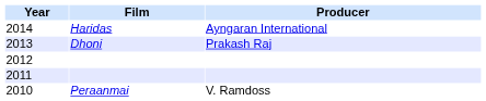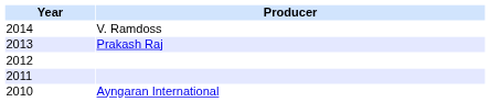- column: Film | Haridas | Dhoni | Peraanmai
2014 | Producer: Ayngaran International -> V. Ramdoss
2010 | Producer: V. Ramdoss -> Ayngaran International
